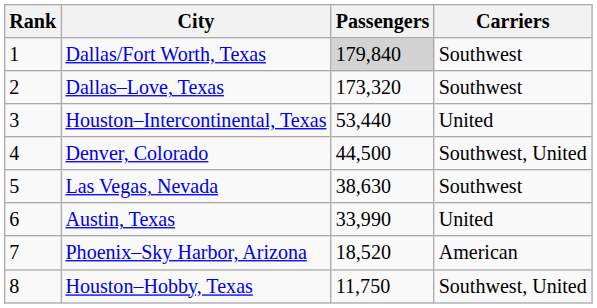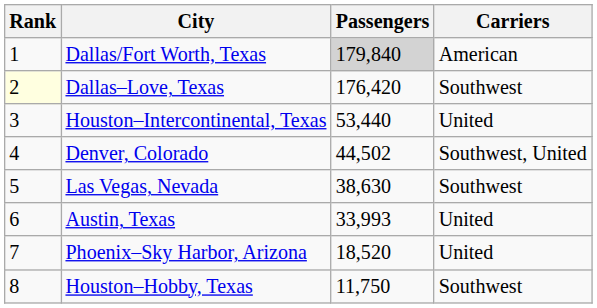Dallas/Fort Worth, Texas | Carriers: Southwest -> American
Dallas–Love, Texas | Rank: no background -> lightyellow background
Dallas–Love, Texas | Passengers: 173,320 -> 176,420
Denver, Colorado | Passengers: 44,500 -> 44,502
Austin, Texas | Passengers: 33,990 -> 33,993
Phoenix–Sky Harbor, Arizona | Carriers: American -> United
Houston–Hobby, Texas | Carriers: Southwest, United -> Southwest
